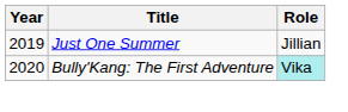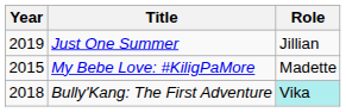+ row: 2015 | My Bebe Love: #KiligPaMore | Madette
Bully'Kang: The First Adventure | Year: 2020 -> 2018
